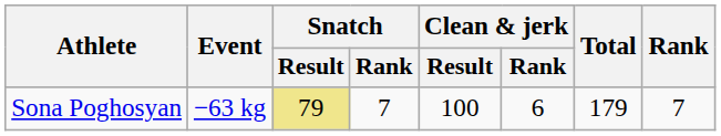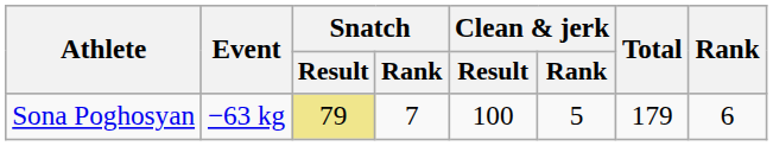Sona Poghosyan | Clean & jerk / Rank: 6 -> 5
Sona Poghosyan | Rank: 7 -> 6
